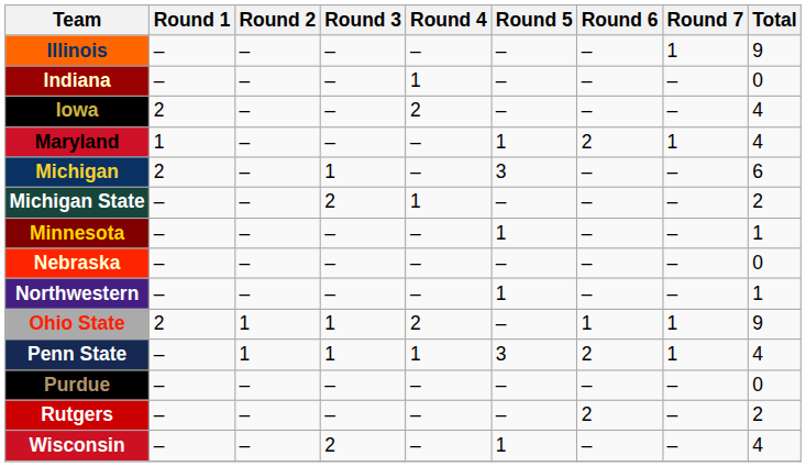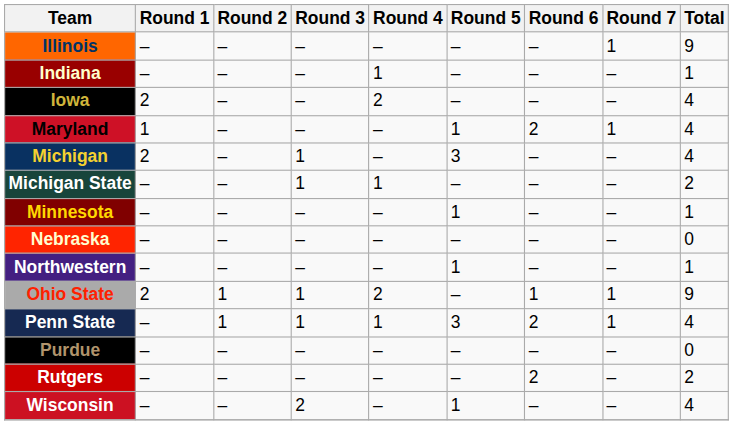Indiana | Total: 0 -> 1
Michigan | Total: 6 -> 4
Michigan State | Round 3: 2 -> 1
